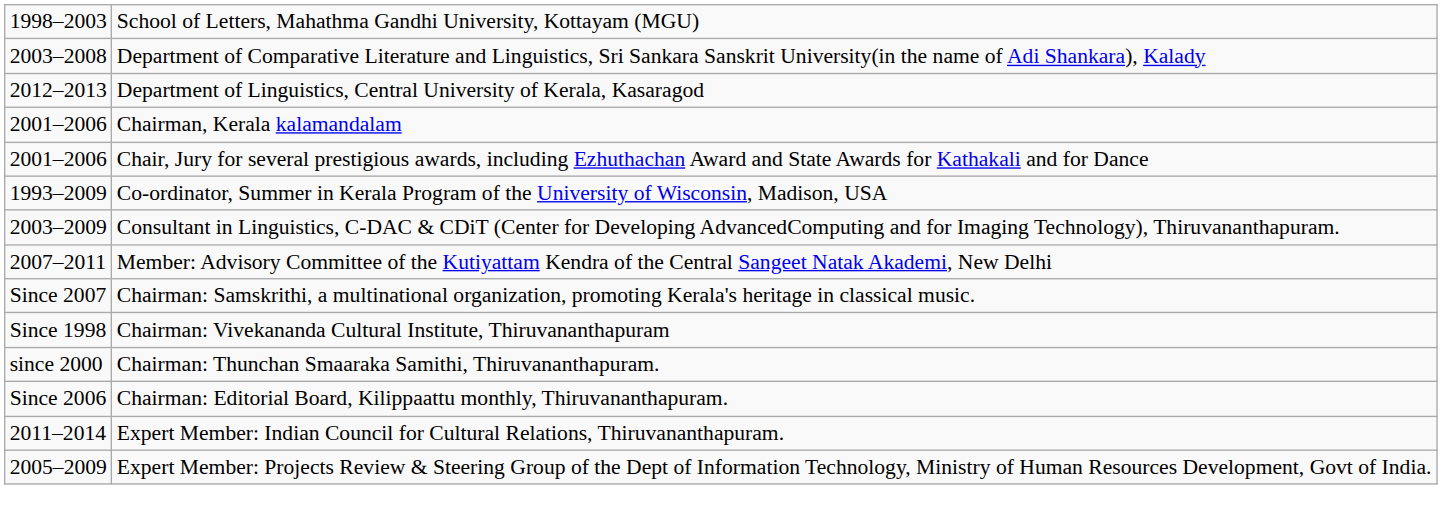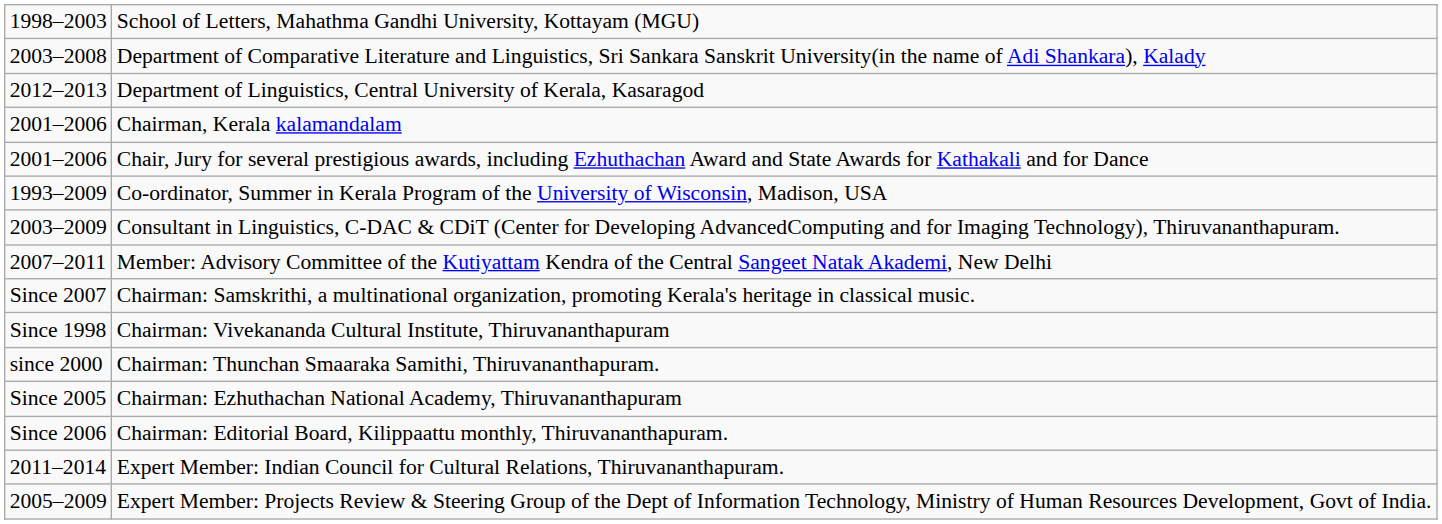+ row: Since 2005 | Chairman: Ezhuthachan National Academy, Thiruvananthapuram
